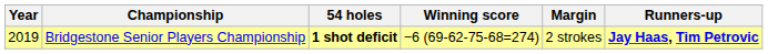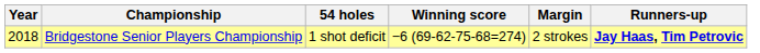Bridgestone Senior Players Championship | Year: 2019 -> 2018
Bridgestone Senior Players Championship | 54 holes: bold -> normal
